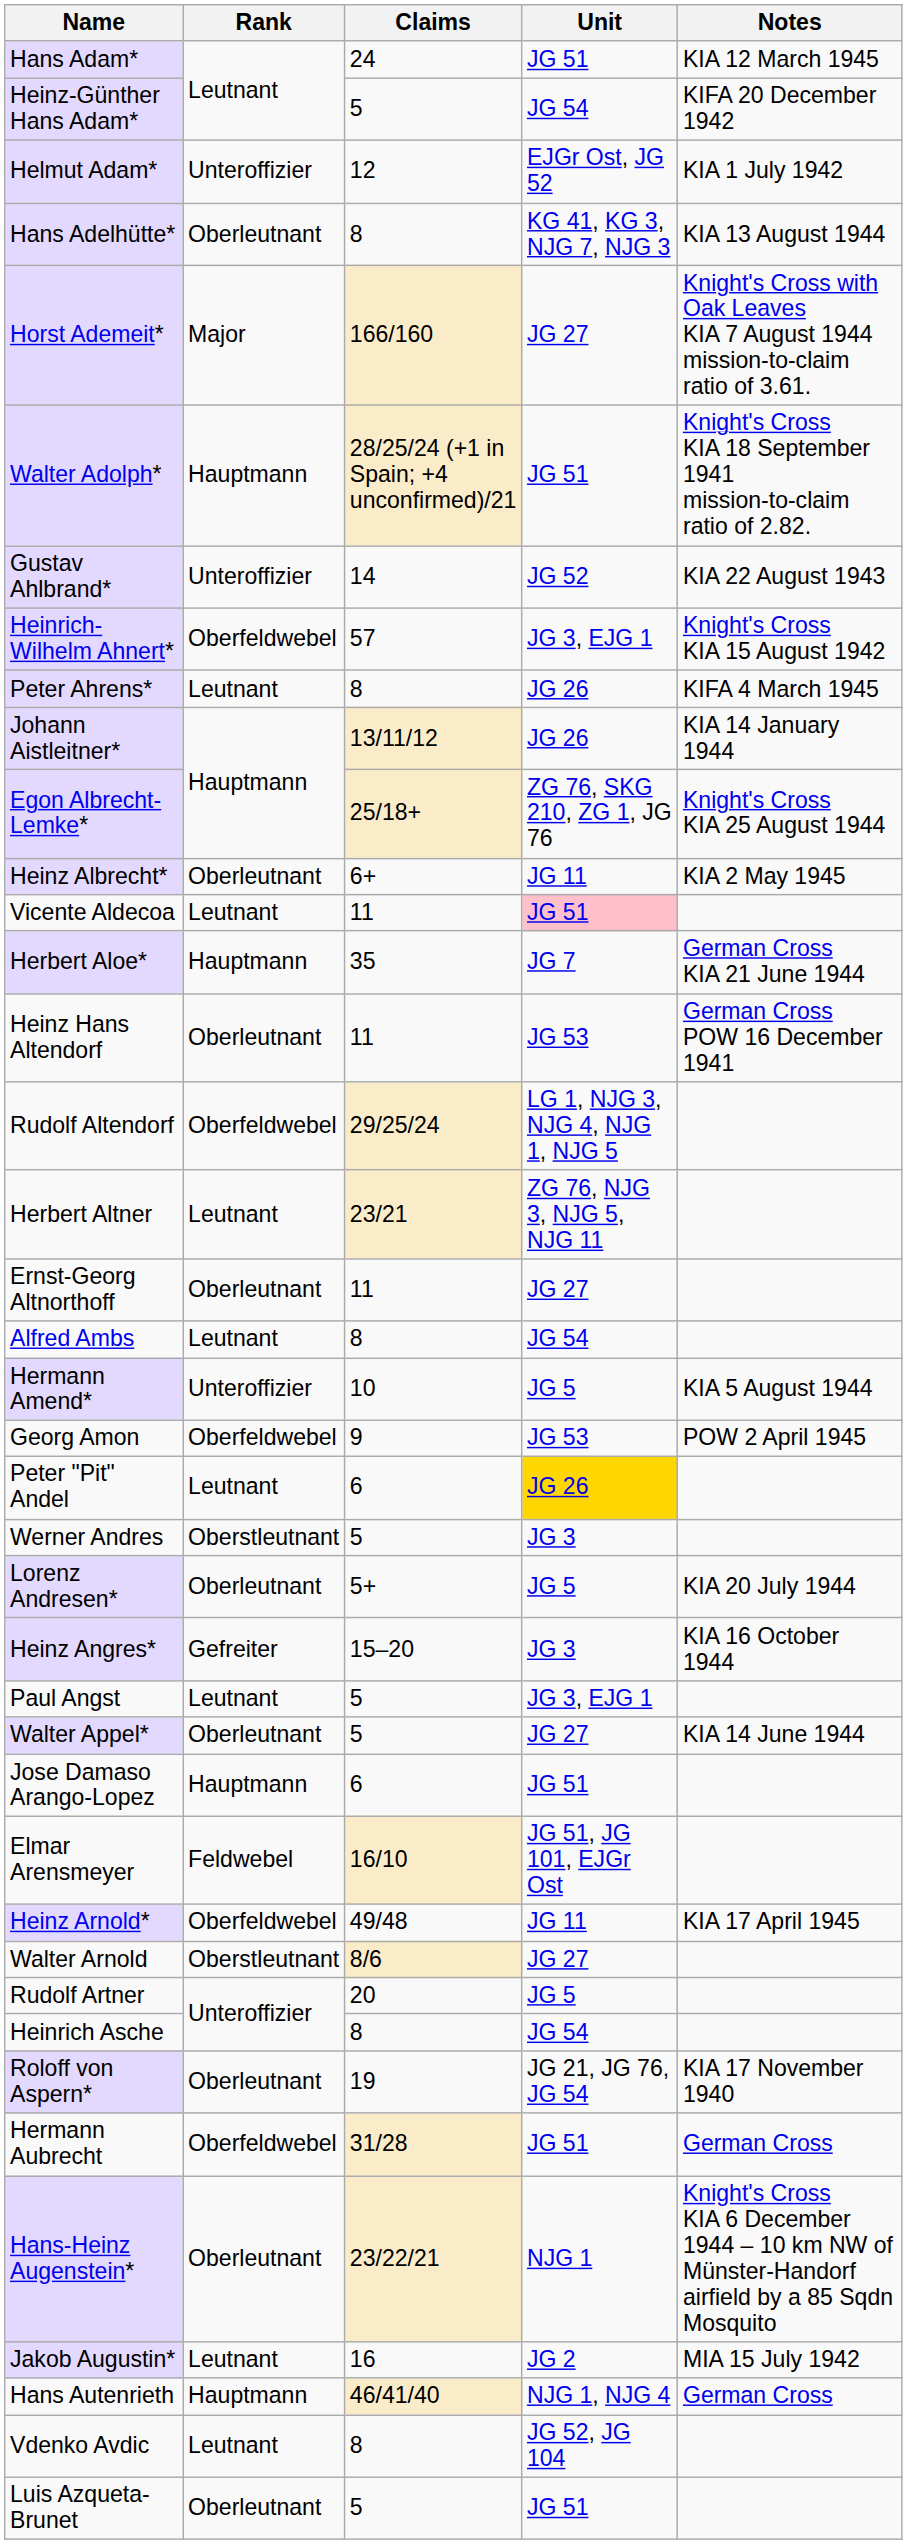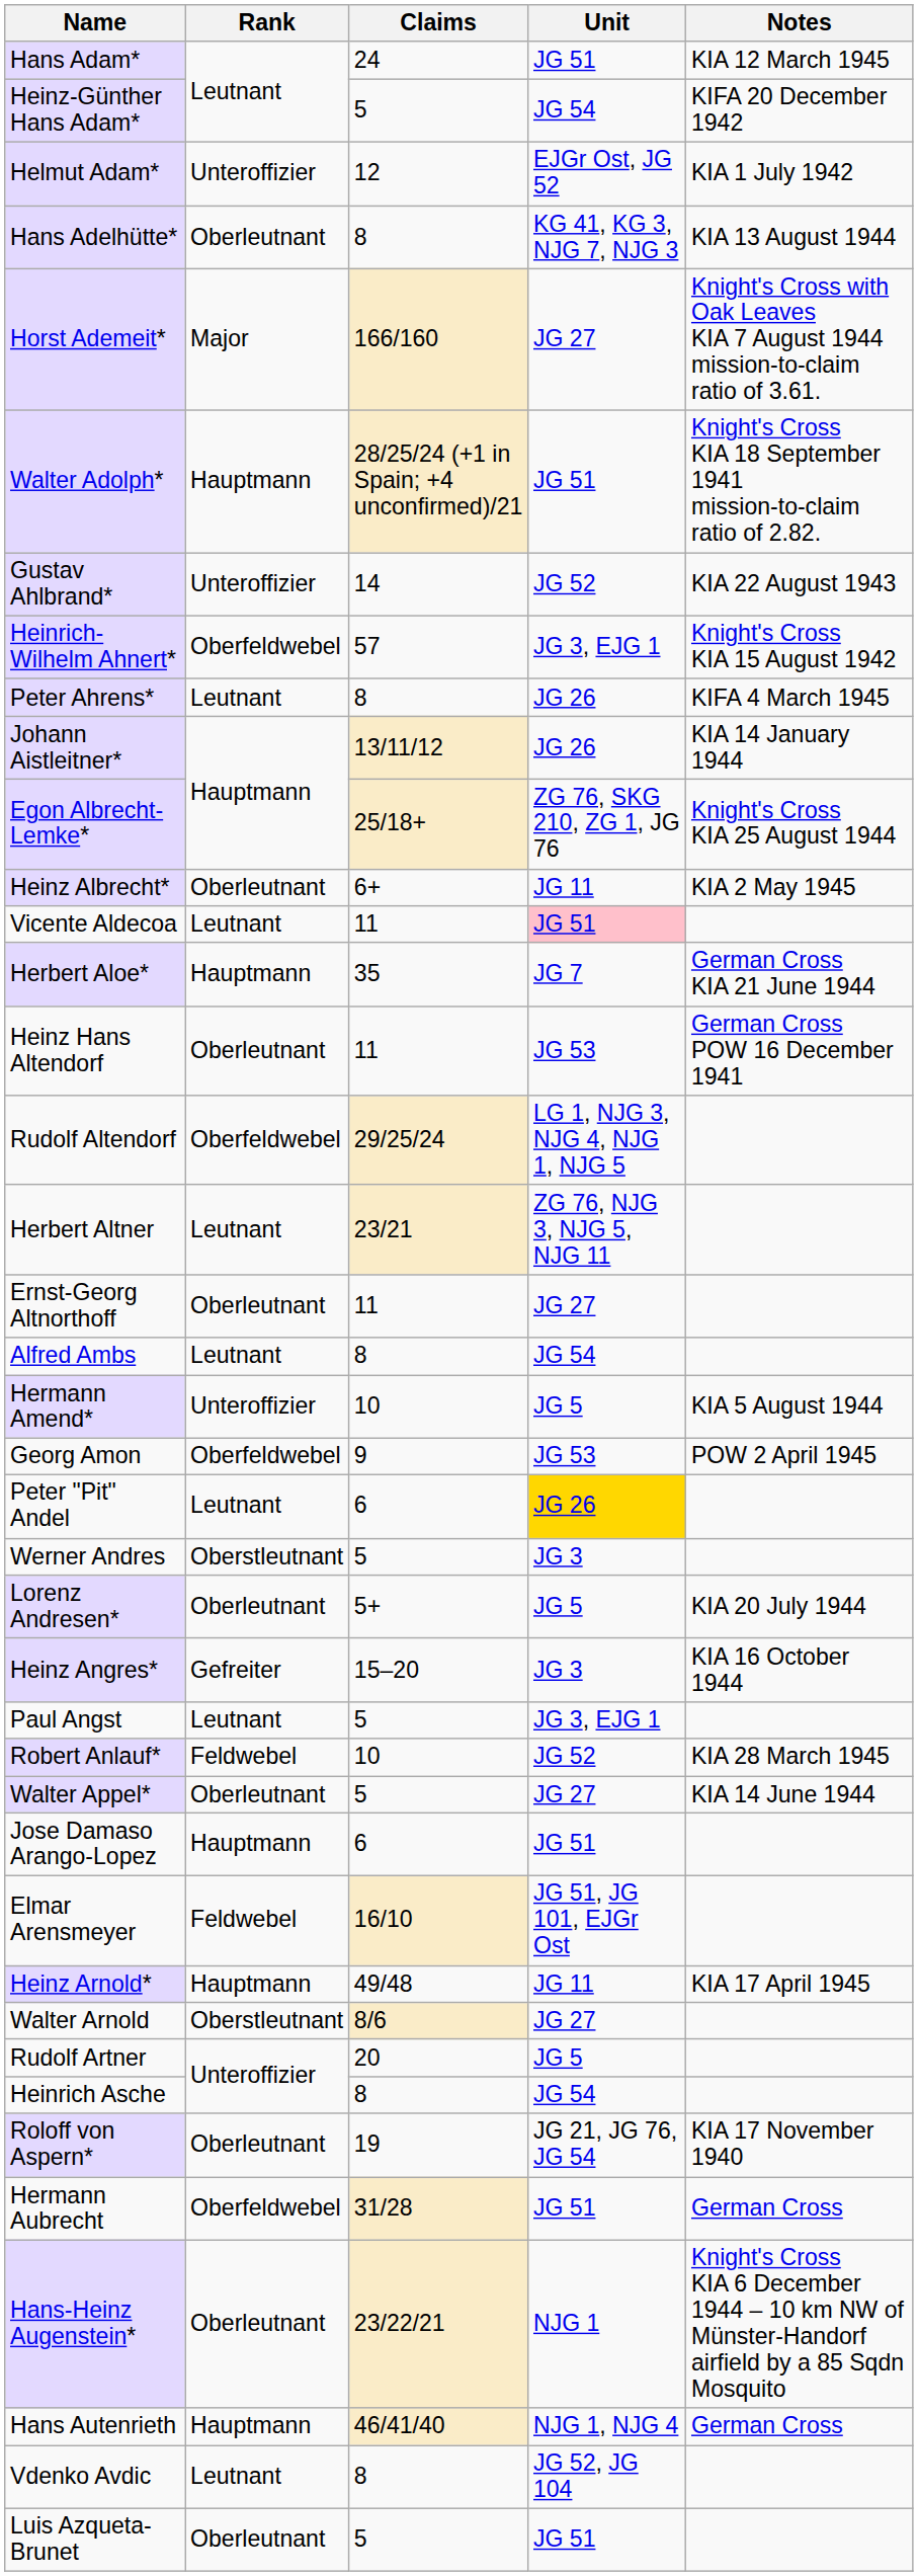+ row: Robert Anlauf* | Feldwebel | 10 | JG 52 | KIA 28 March 1945
Heinz Arnold* | Rank: Oberfeldwebel -> Hauptmann
- row: Jakob Augustin* | Leutnant | 16 | JG 2 | MIA 15 July 1942
